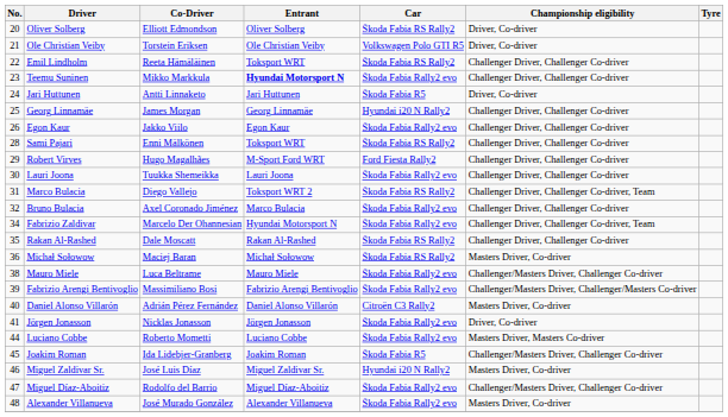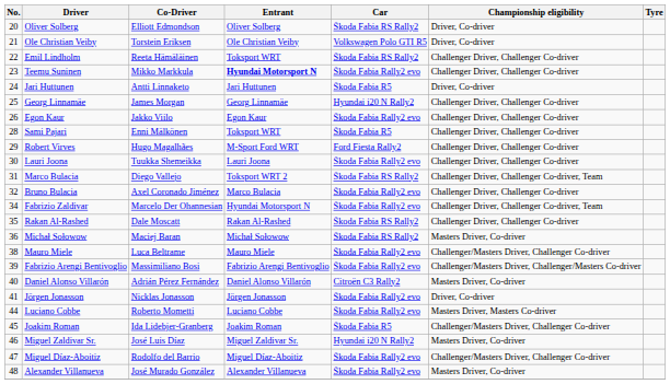Sami Pajari | Car: Škoda Fabia RS Rally2 -> Škoda Fabia R5
